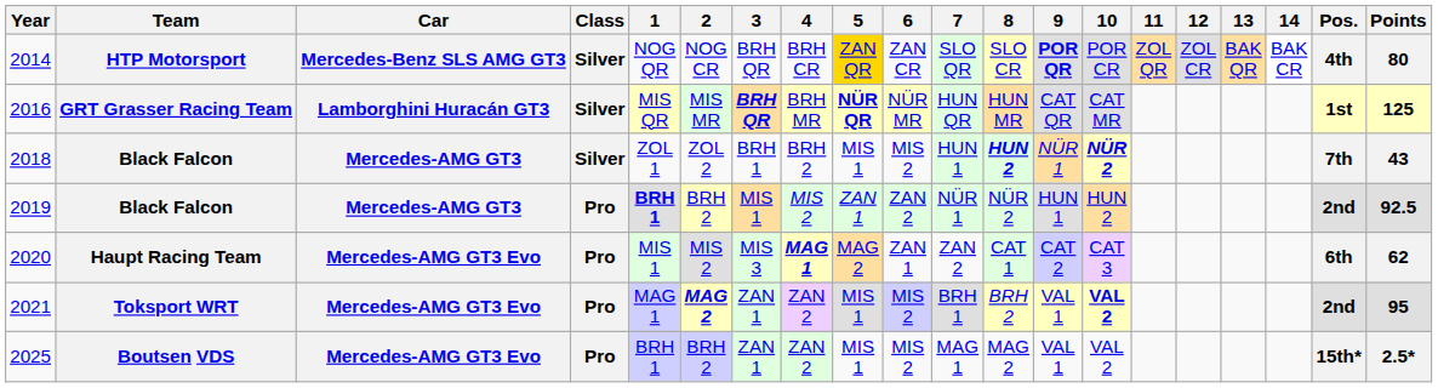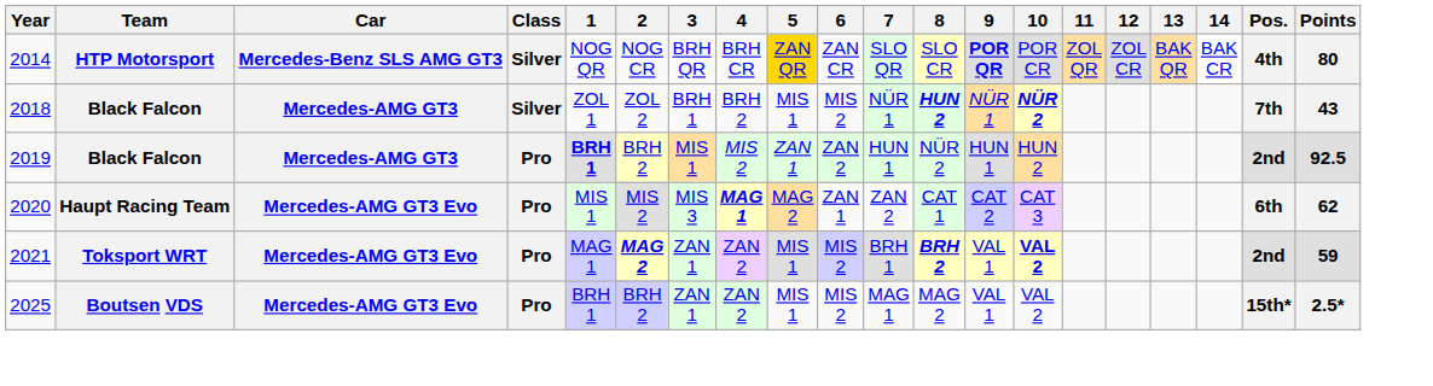- row: 2016 | GRT Grasser Racing Team | Lamborghini Huracán GT3 | Silver | MIS QR | MIS MR | BRH QR | BRH MR | NÜR QR | NÜR MR | HUN QR | HUN MR | CAT QR | CAT MR | 1st | 125
2018 | 7: HUN 1 -> NÜR 1
2019 | 7: NÜR 1 -> HUN 1
2021 | 8: normal -> bold
2021 | Points: 95 -> 59
